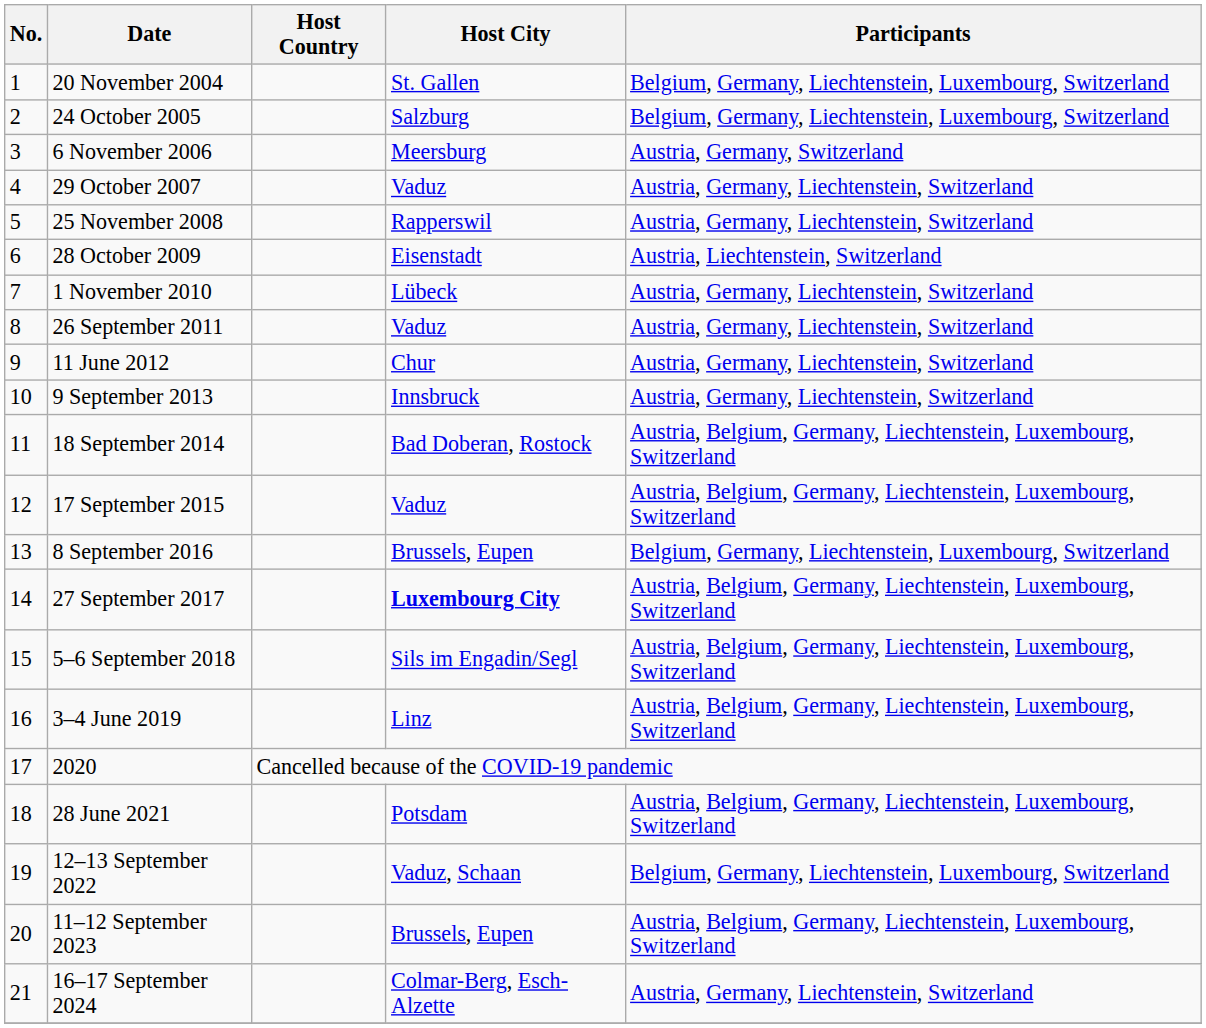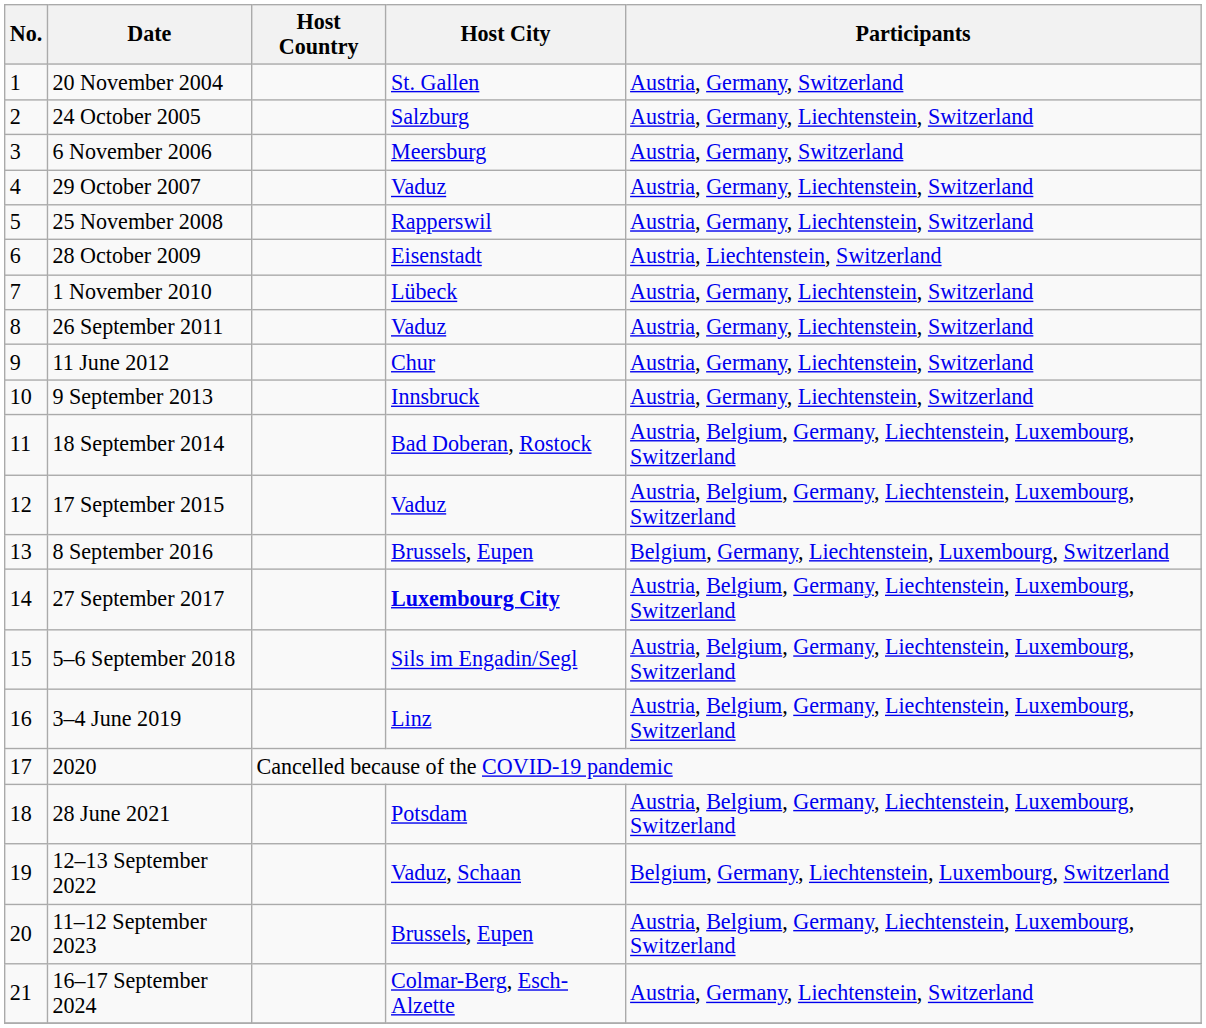20 November 2004 | Participants: Belgium, Germany, Liechtenstein, Luxembourg, Switzerland -> Austria, Germany, Switzerland
24 October 2005 | Participants: Belgium, Germany, Liechtenstein, Luxembourg, Switzerland -> Austria, Germany, Liechtenstein, Switzerland
